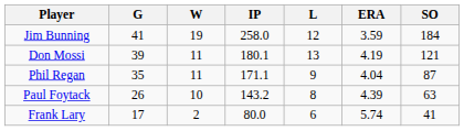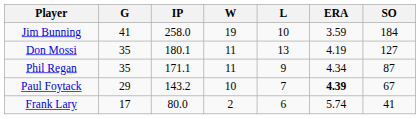columns swapped: IP <-> W
Jim Bunning | L: 12 -> 10
Don Mossi | G: 39 -> 35
Don Mossi | SO: 121 -> 127
Phil Regan | ERA: 4.04 -> 4.34
Paul Foytack | G: 26 -> 29
Paul Foytack | L: 8 -> 7
Paul Foytack | ERA: normal -> bold
Paul Foytack | SO: 63 -> 67
